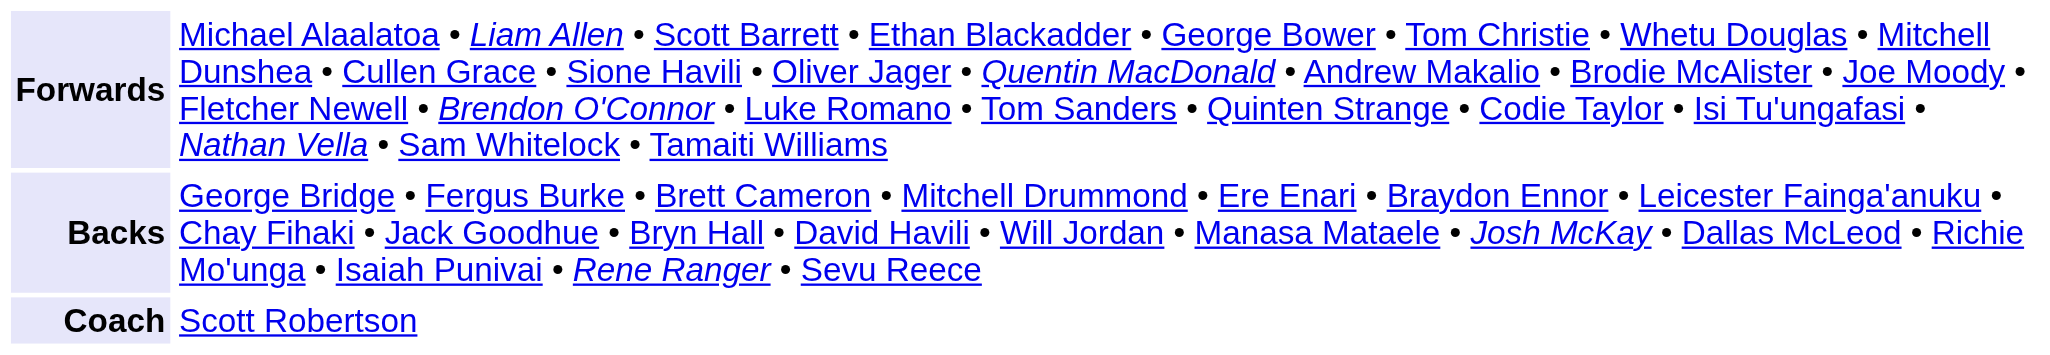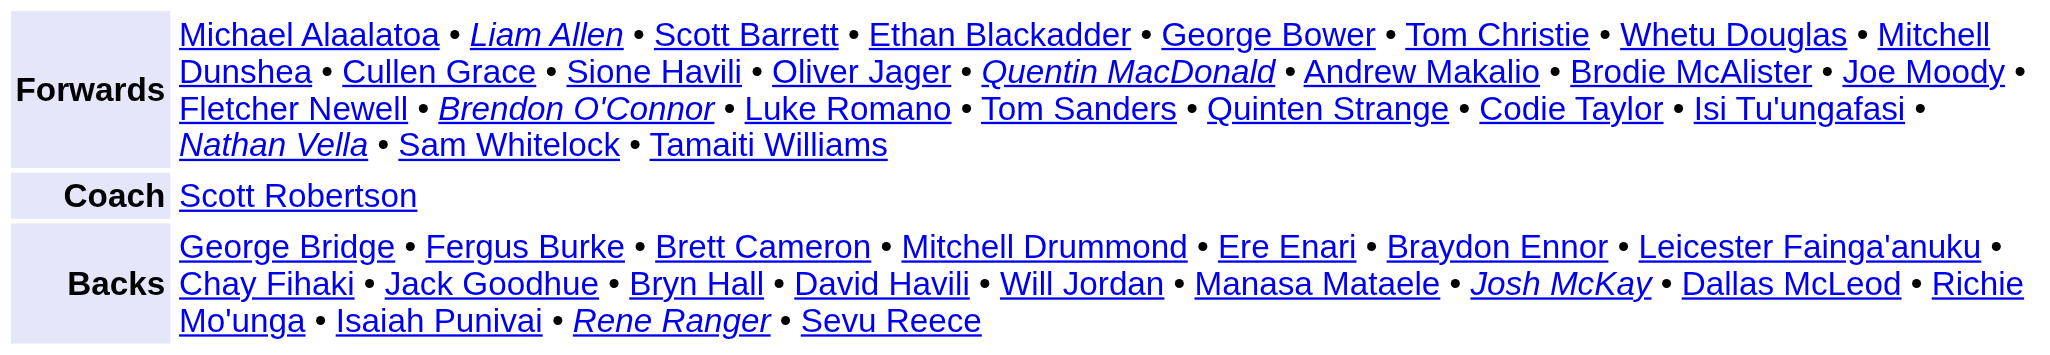rows swapped: Backs <-> Coach
